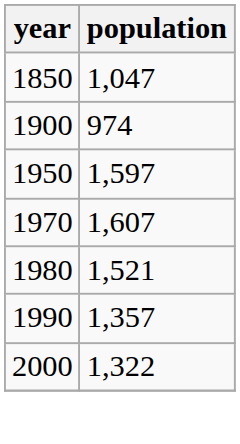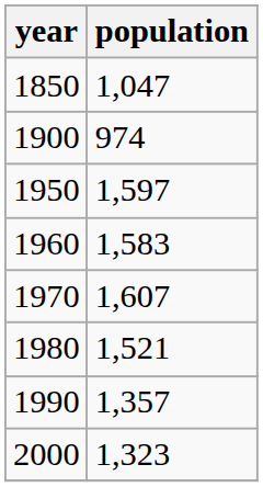+ row: 1960 | 1,583
2000 | population: 1,322 -> 1,323
